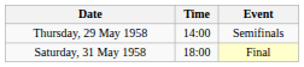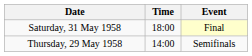rows swapped: Thursday, 29 May 1958 <-> Saturday, 31 May 1958
